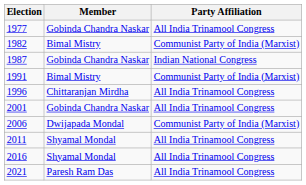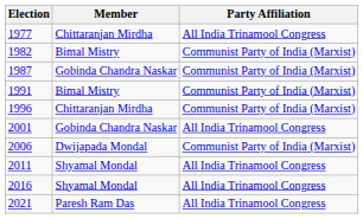1977 | Member: Gobinda Chandra Naskar -> Chittaranjan Mirdha
1987 | Party Affiliation: Indian National Congress -> Communist Party of India (Marxist)
1996 | Party Affiliation: All India Trinamool Congress -> Communist Party of India (Marxist)
